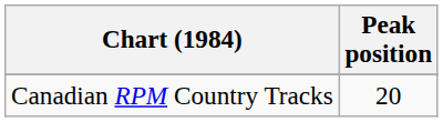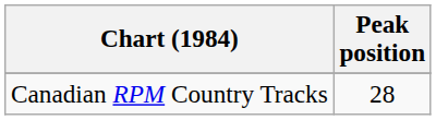Canadian RPM Country Tracks | Peak position: 20 -> 28
